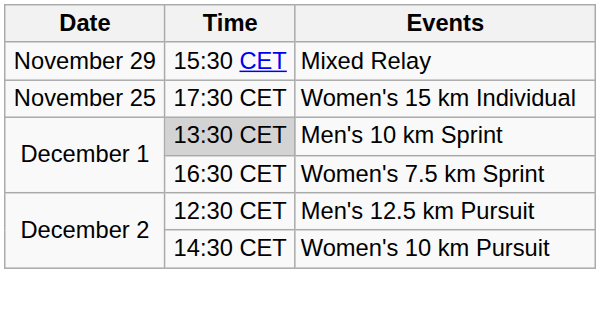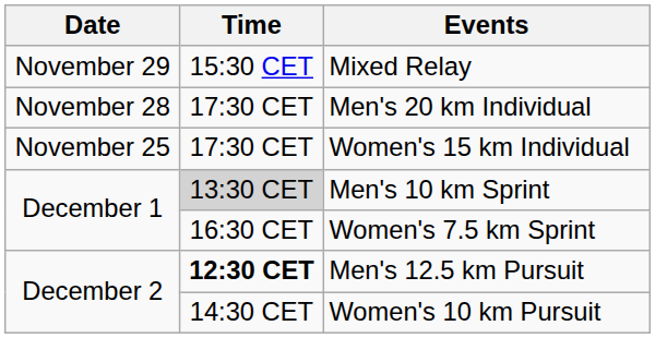+ row: November 28 | 17:30 CET | Men's 20 km Individual
Men's 12.5 km Pursuit | Time: normal -> bold
